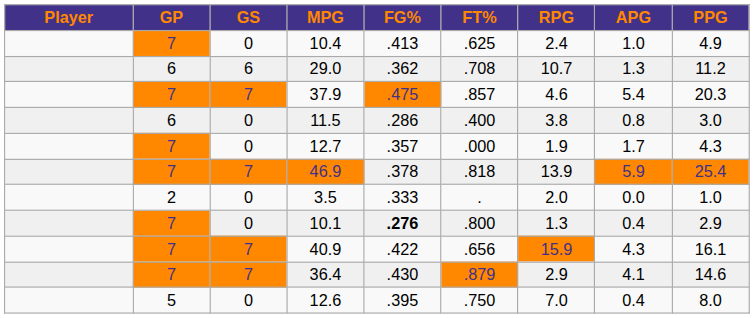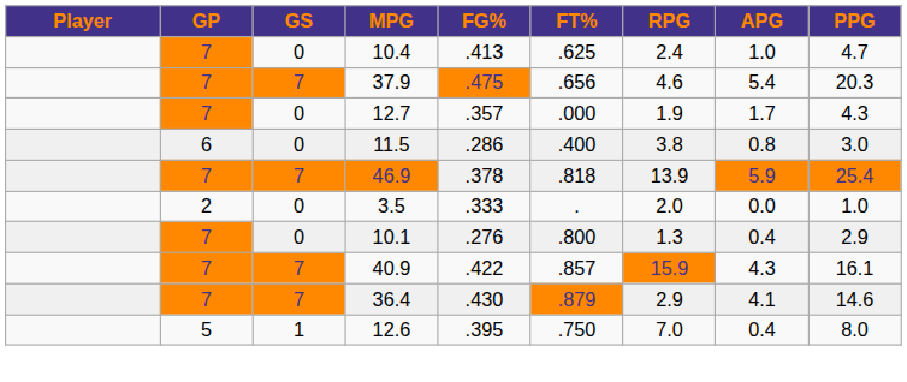10.4 | PPG: 4.9 -> 4.7
- row: 6 | 6 | 29.0 | .362 | .708 | 10.7 | 1.3 | 11.2
37.9 | FT%: .857 -> .656
rows swapped: 11.5 <-> 12.7
10.1 | FG%: bold -> normal
40.9 | FT%: .656 -> .857
12.6 | GS: 0 -> 1
